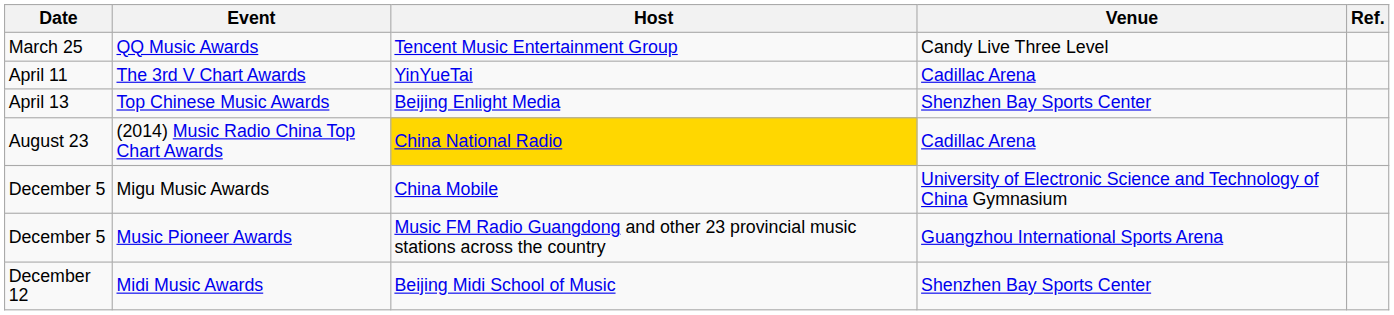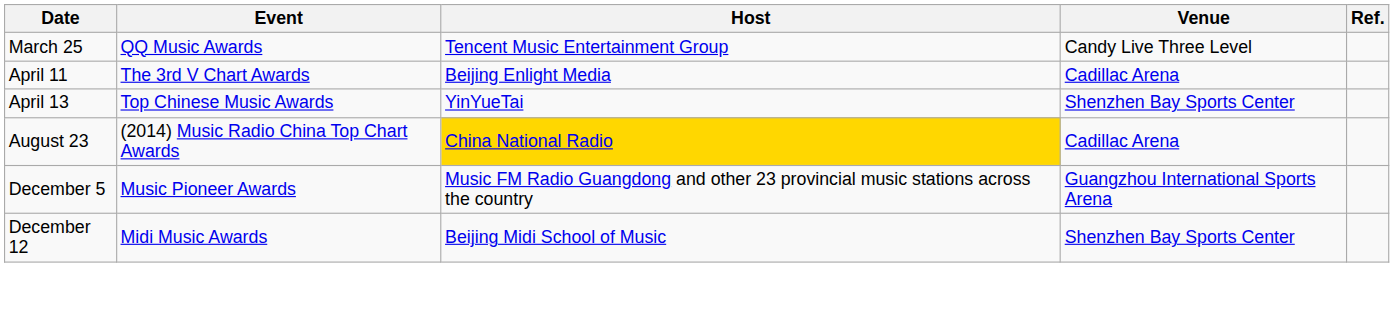The 3rd V Chart Awards | Host: YinYueTai -> Beijing Enlight Media
Top Chinese Music Awards | Host: Beijing Enlight Media -> YinYueTai
- row: December 5 | Migu Music Awards | China Mobile | University of Electronic Science and Technology of China Gymnasium
